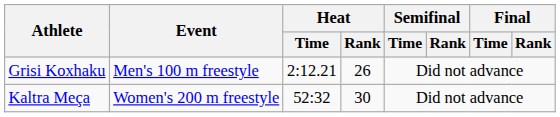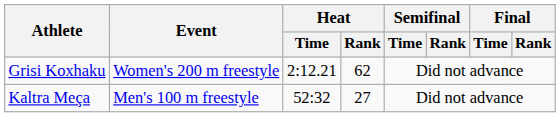Grisi Koxhaku | Event: Men's 100 m freestyle -> Women's 200 m freestyle
Grisi Koxhaku | Heat / Rank: 26 -> 62
Kaltra Meça | Event: Women's 200 m freestyle -> Men's 100 m freestyle
Kaltra Meça | Heat / Rank: 30 -> 27
